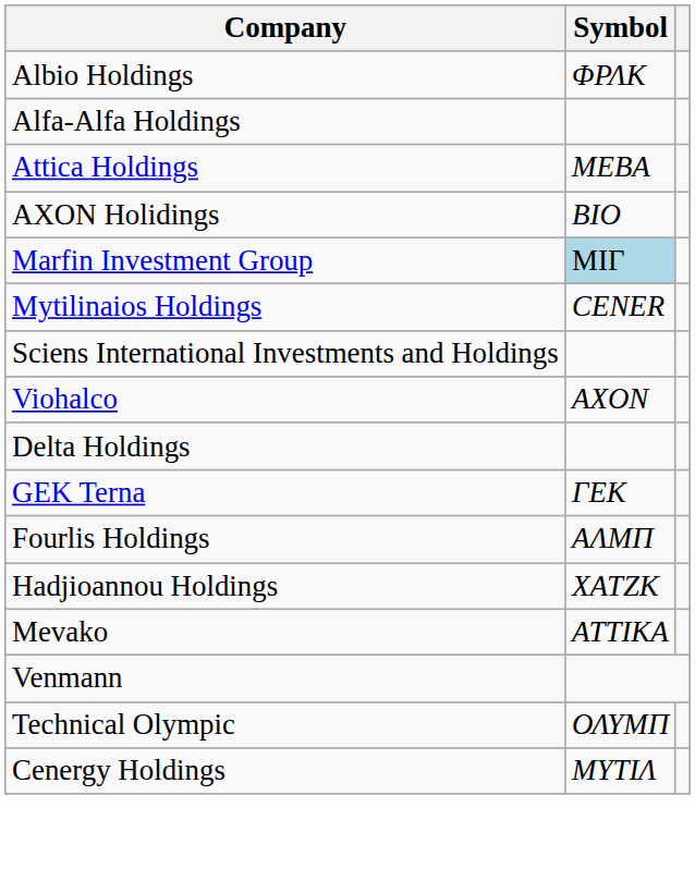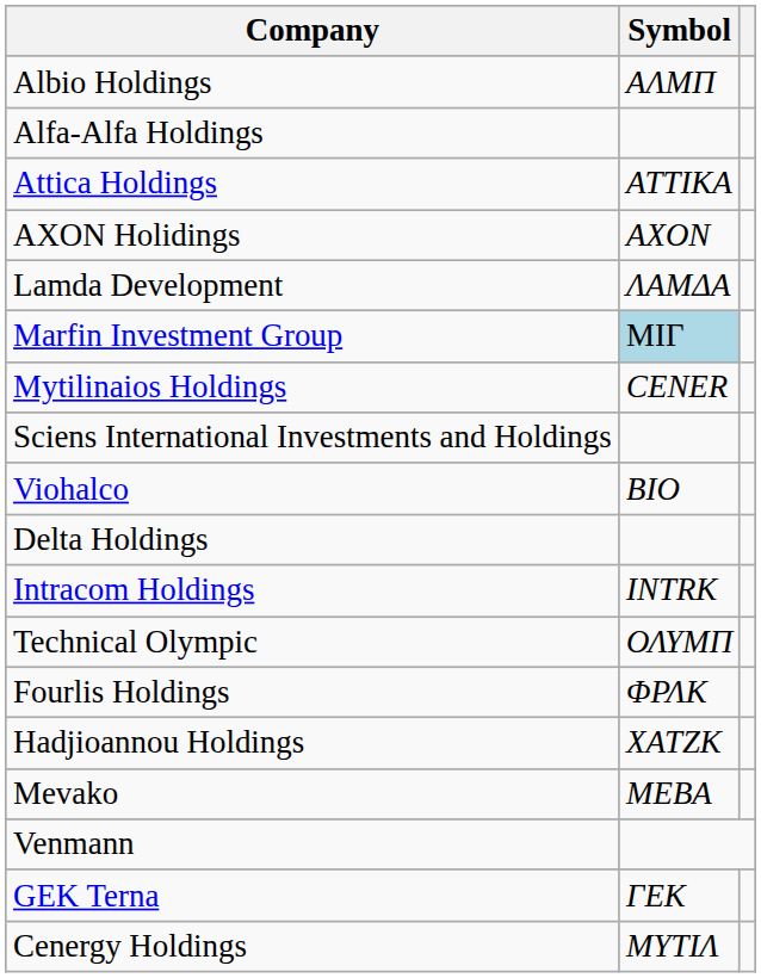Albio Holdings | Symbol: ΦΡΛΚ -> ΑΛΜΠ
Attica Holdings | Symbol: ΜΕΒΑ -> ΑΤΤΙΚΑ
AXON Holidings | Symbol: ΒΙΟ -> ΑΧΟΝ
+ row: Lamda Development | ΛΑΜΔΑ
Viohalco | Symbol: ΑΧΟΝ -> ΒΙΟ
+ row: Intracom Holdings | INTRK
rows swapped: Technical Olympic <-> GEK Terna
Fourlis Holdings | Symbol: ΑΛΜΠ -> ΦΡΛΚ
Mevako | Symbol: ΑΤΤΙΚΑ -> ΜΕΒΑ
